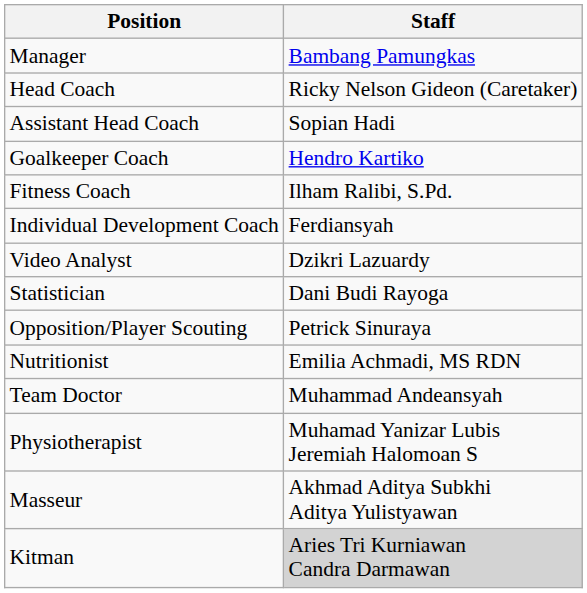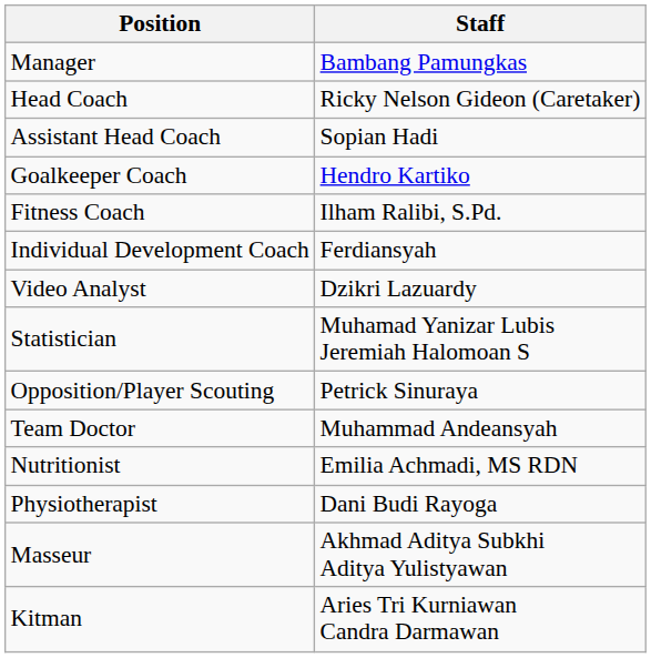Statistician | Staff: Dani Budi Rayoga -> Muhamad Yanizar Lubis Jeremiah Halomoan S
rows swapped: Team Doctor <-> Nutritionist
Physiotherapist | Staff: Muhamad Yanizar Lubis Jeremiah Halomoan S -> Dani Budi Rayoga
Kitman | Staff: lightgrey background -> no background
